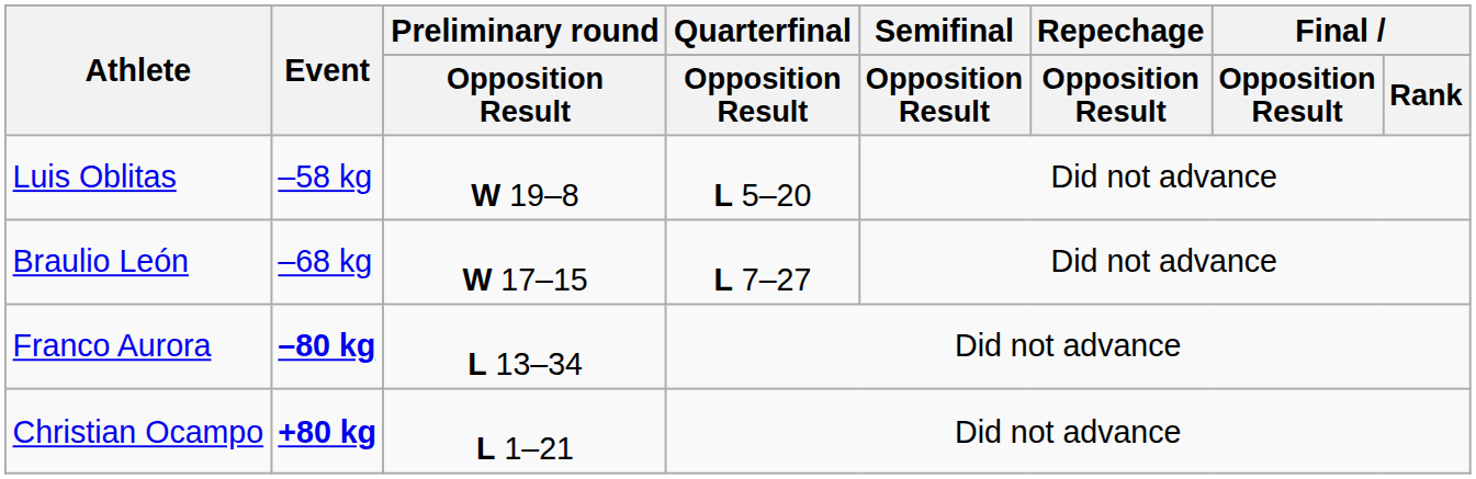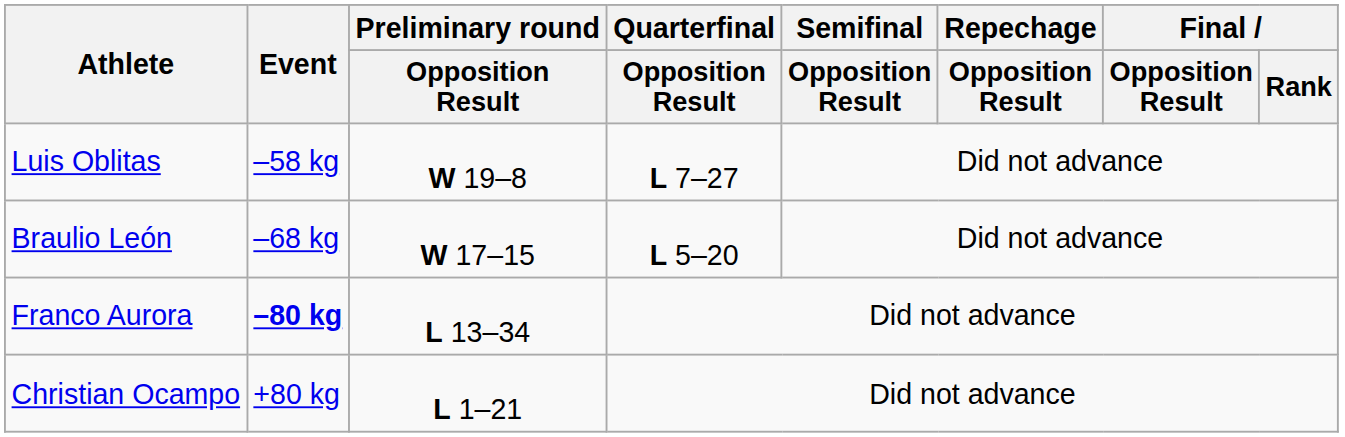Luis Oblitas | Quarterfinal / Opposition Result: L 5–20 -> L 7–27
Braulio León | Quarterfinal / Opposition Result: L 7–27 -> L 5–20
Christian Ocampo | Event: bold -> normal
